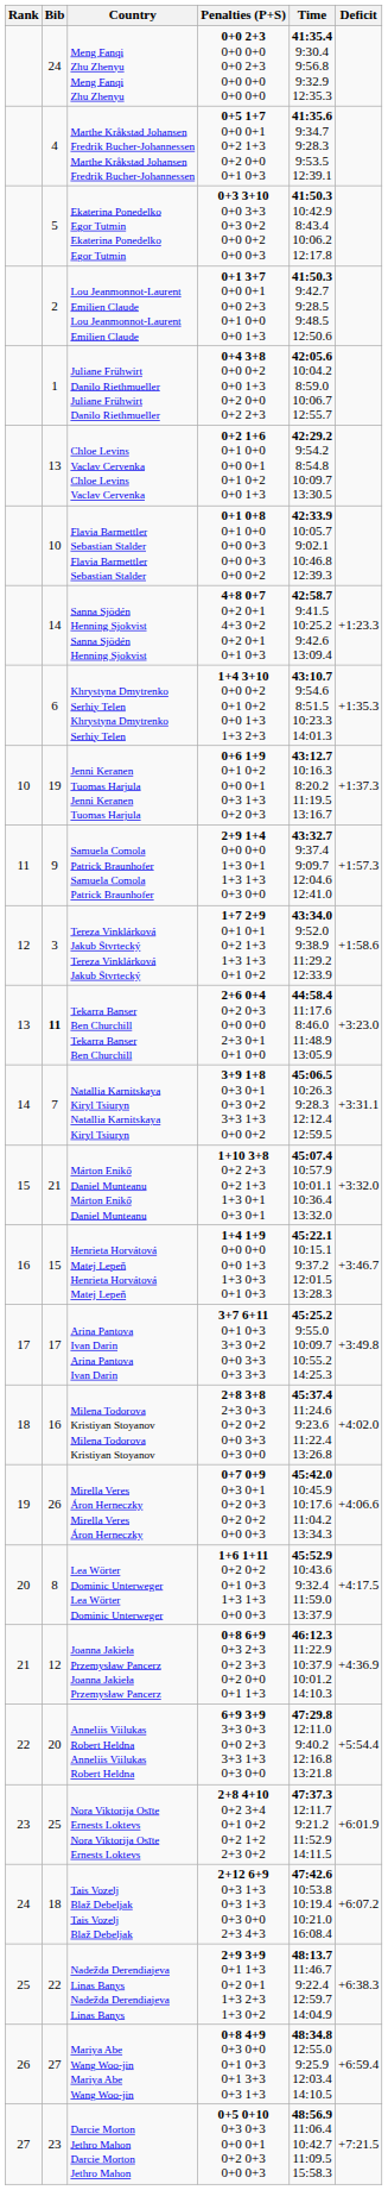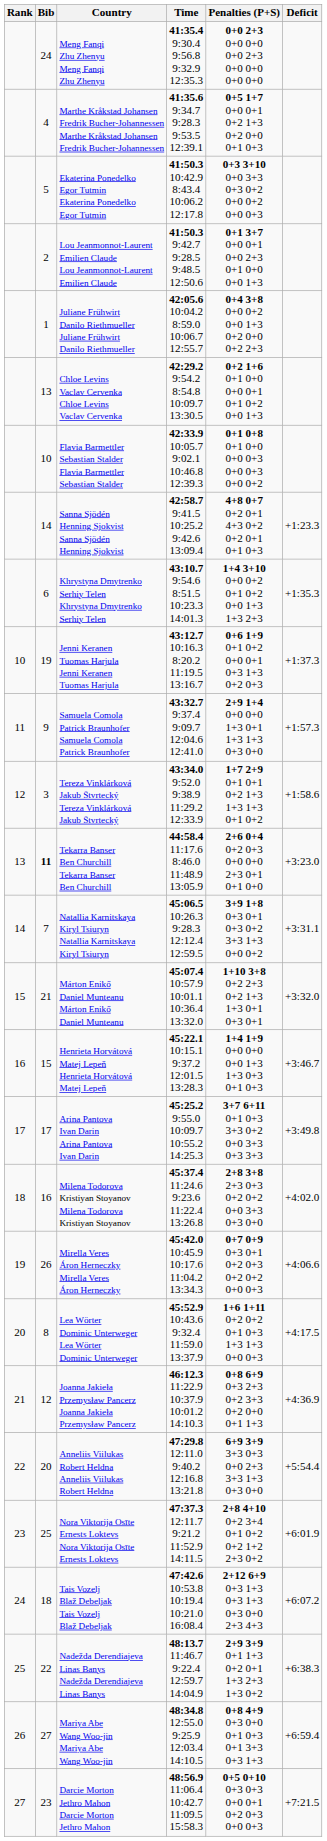columns swapped: Time <-> Penalties (P+S)
